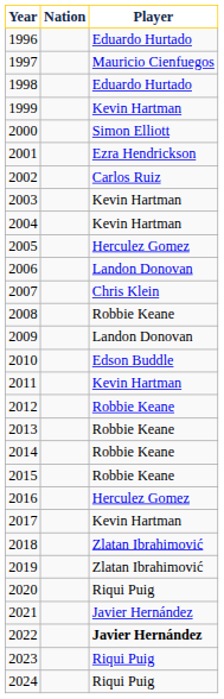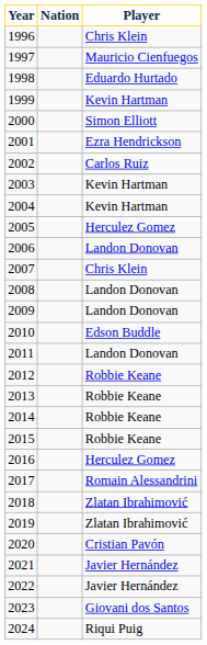1996 | Player: Eduardo Hurtado -> Chris Klein
2008 | Player: Robbie Keane -> Landon Donovan
2011 | Player: Kevin Hartman -> Landon Donovan
2017 | Player: Kevin Hartman -> Romain Alessandrini
2020 | Player: Riqui Puig -> Cristian Pavón
2022 | Player: bold -> normal
2023 | Player: Riqui Puig -> Giovani dos Santos
